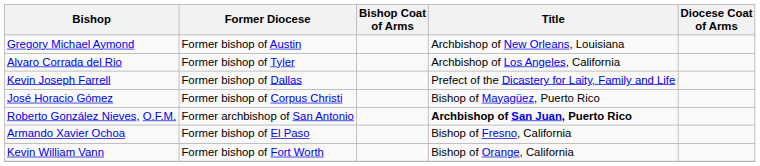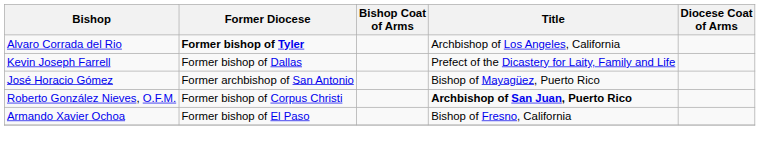- row: Gregory Michael Aymond | Former bishop of Austin | Archbishop of New Orleans, Louisiana
Alvaro Corrada del Rio | Former Diocese: normal -> bold
José Horacio Gómez | Former Diocese: Former bishop of Corpus Christi -> Former archbishop of San Antonio
Roberto González Nieves, O.F.M. | Former Diocese: Former archbishop of San Antonio -> Former bishop of Corpus Christi
- row: Kevin William Vann | Former bishop of Fort Worth | Bishop of Orange, California
